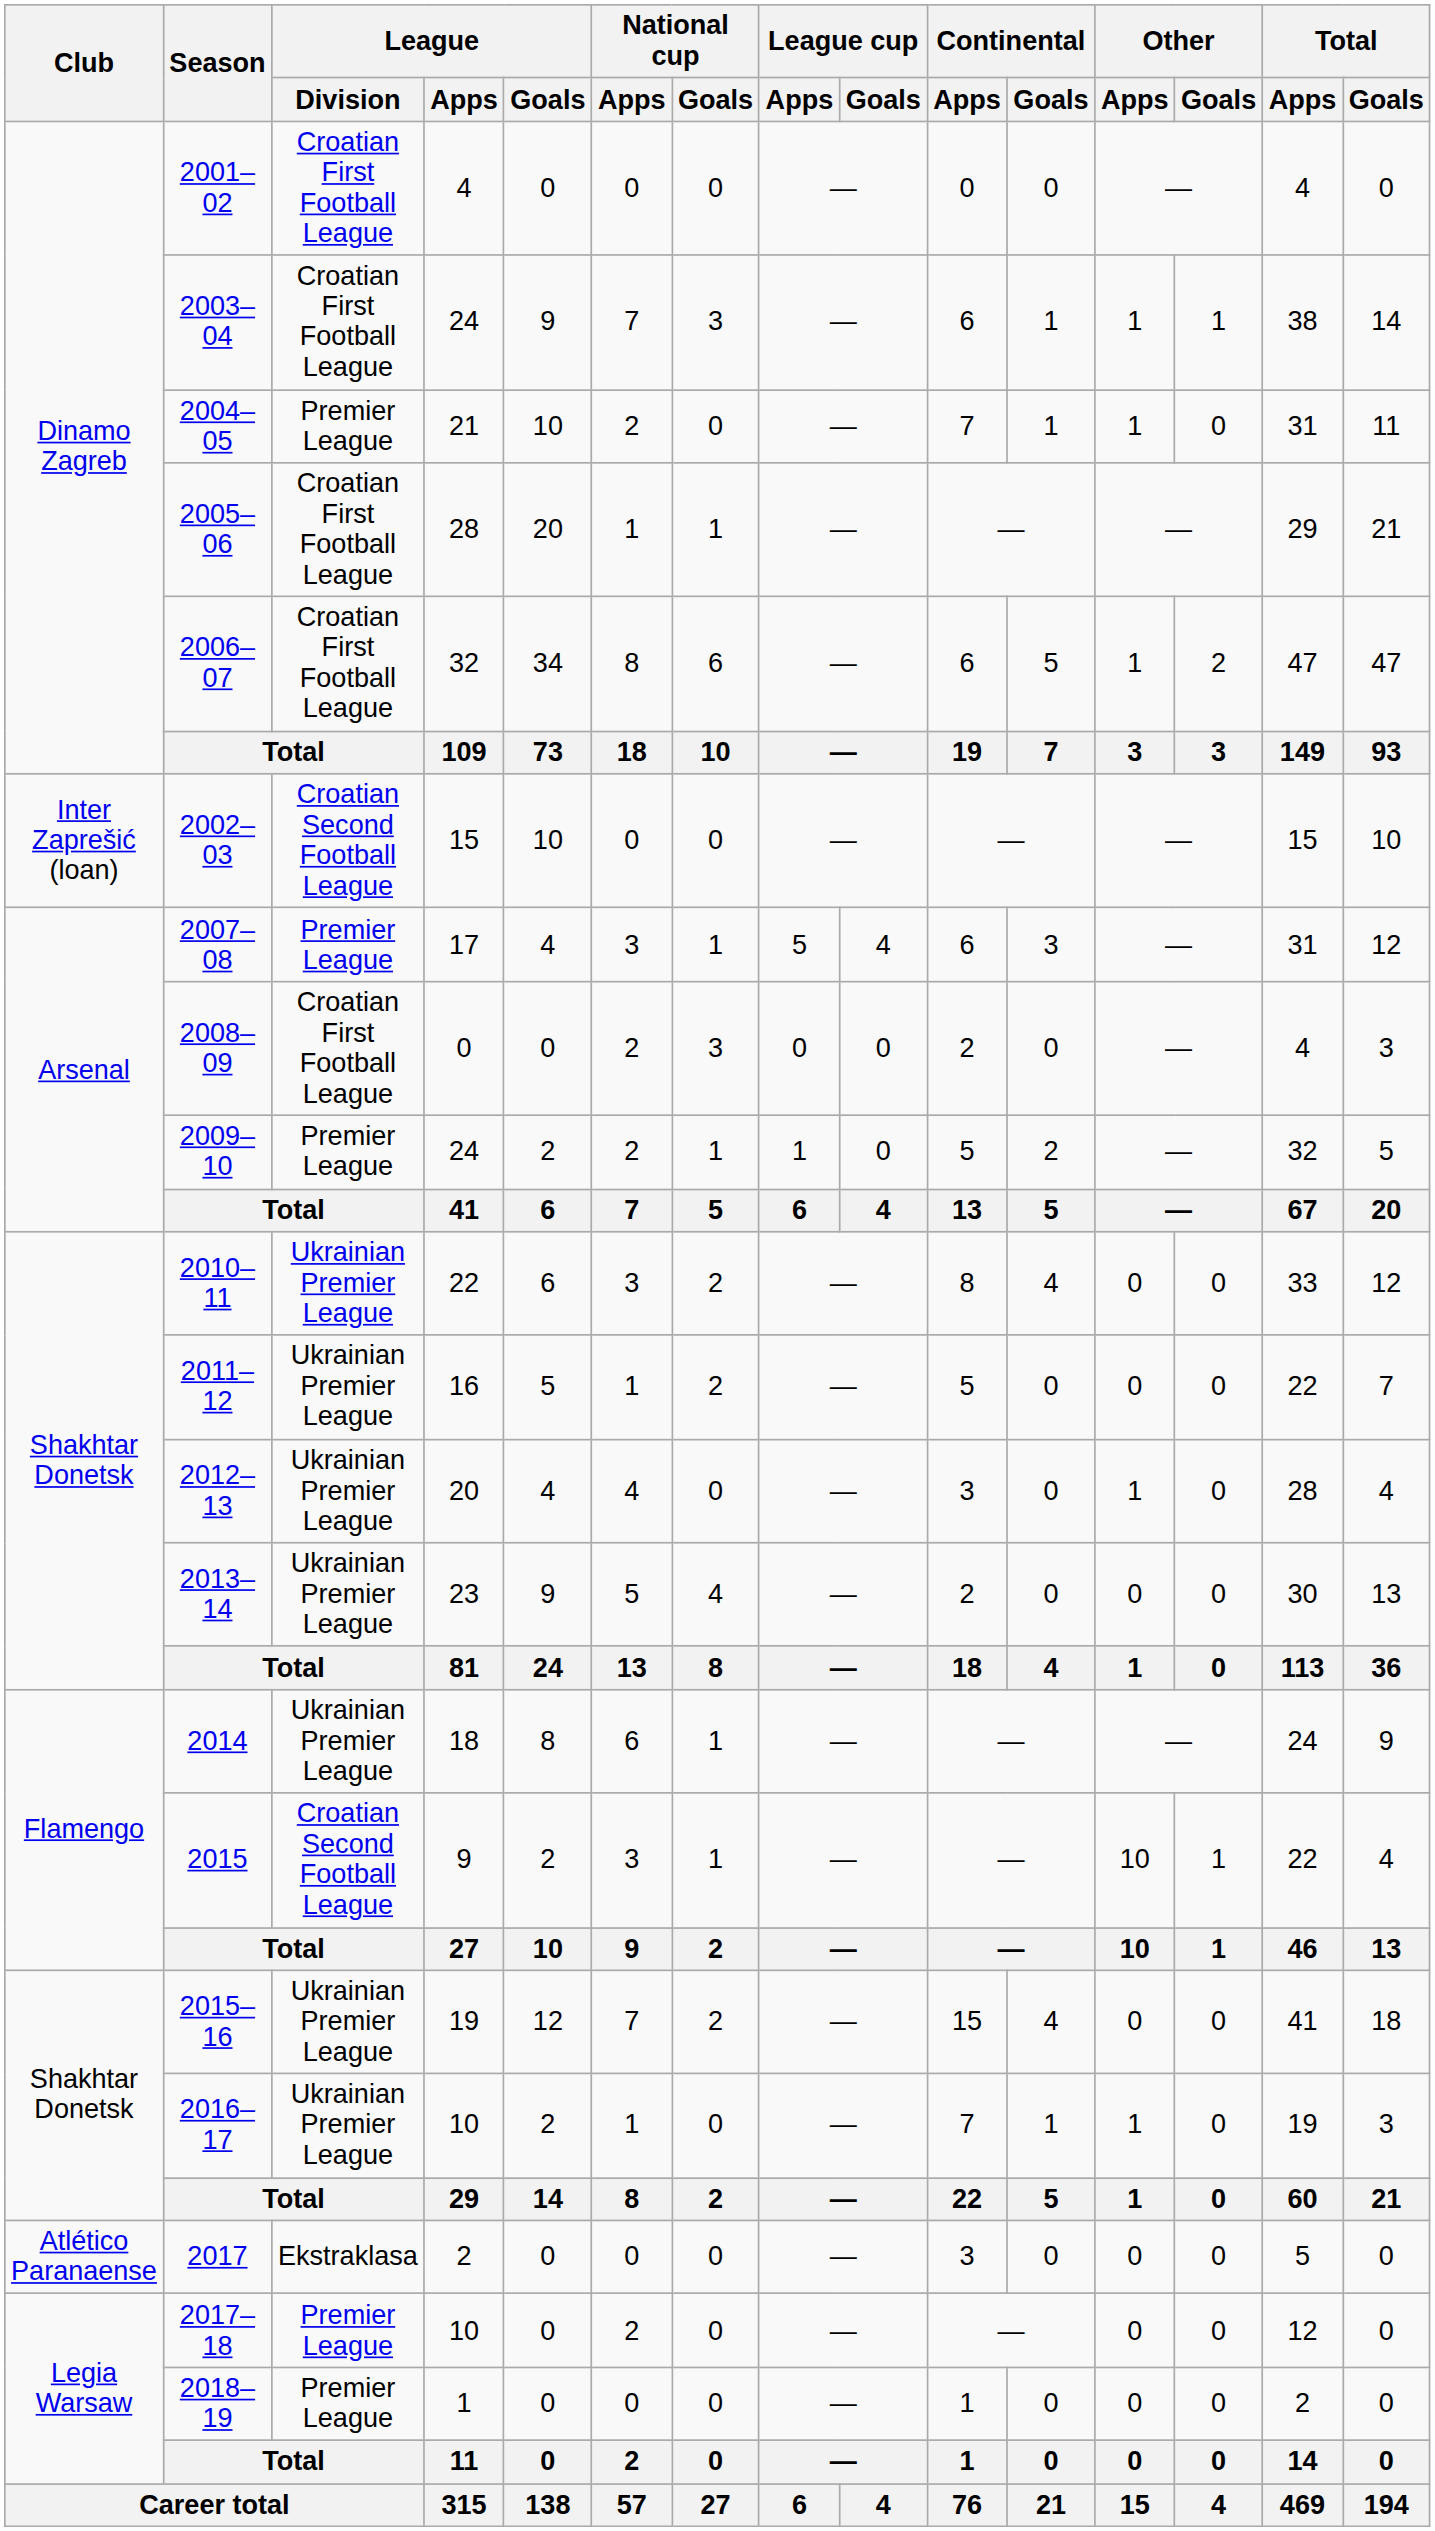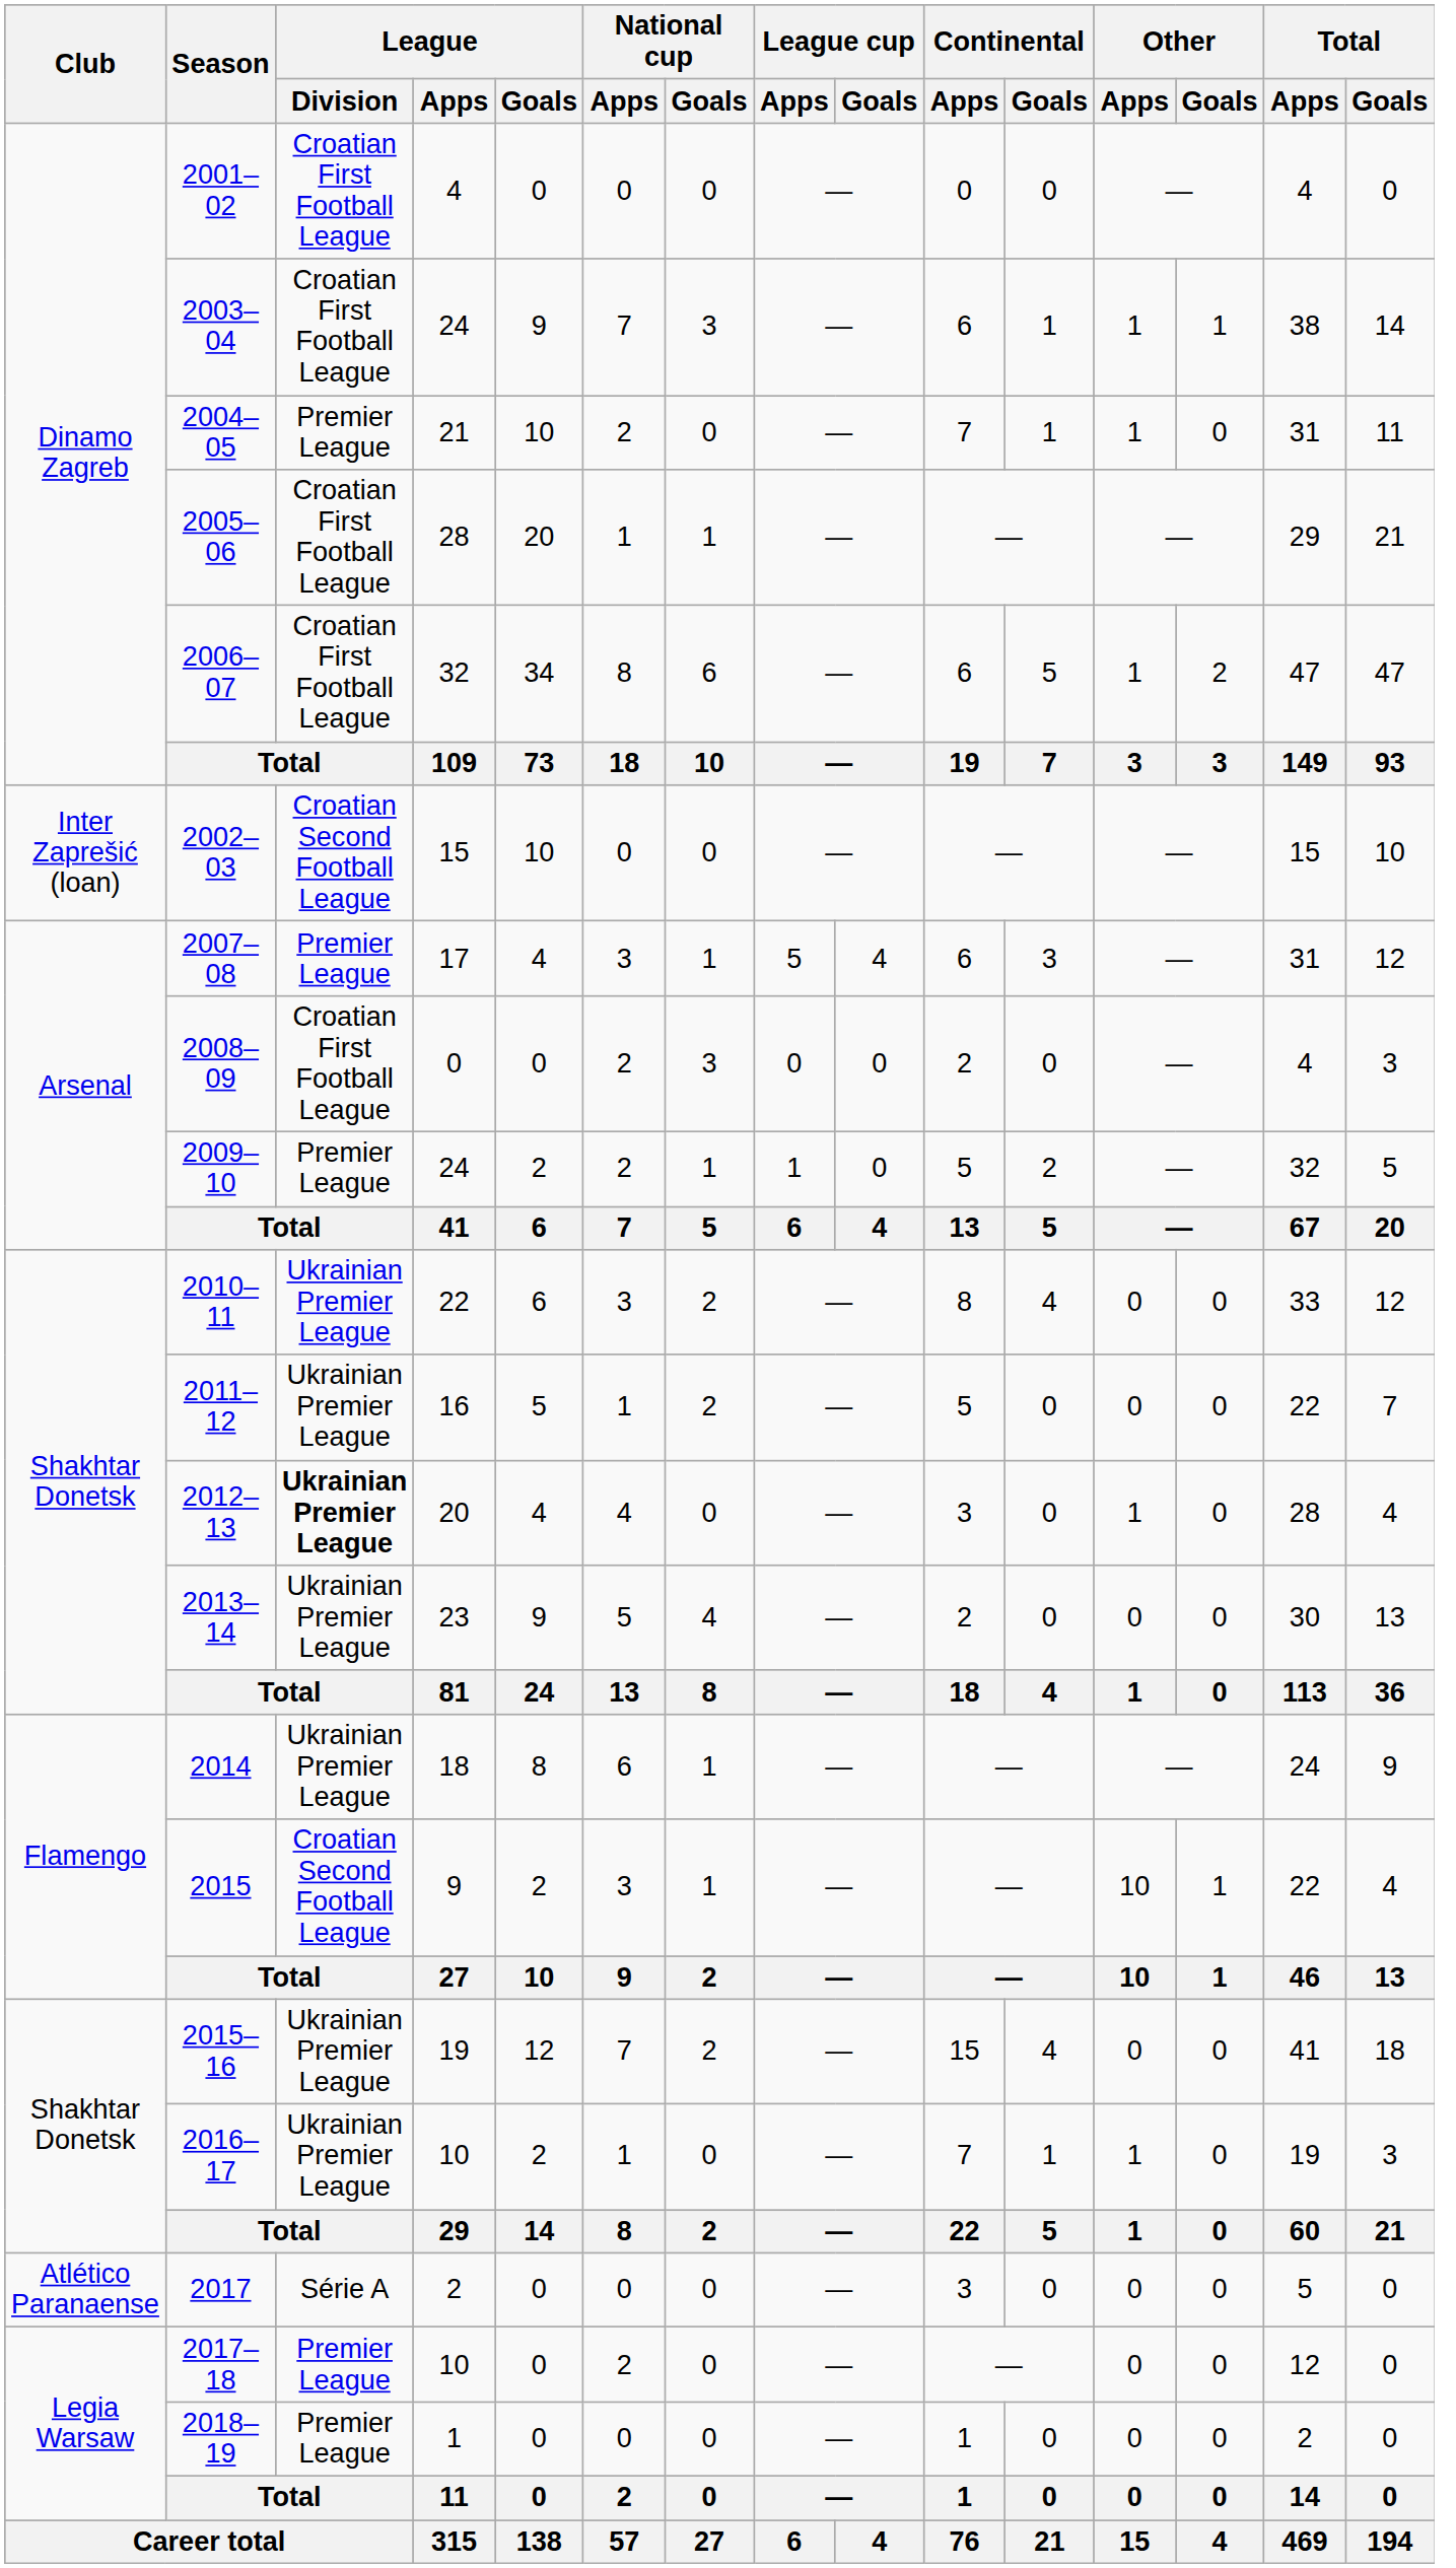2012–13 | League / Division: normal -> bold
2017 | League / Division: Ekstraklasa -> Série A
